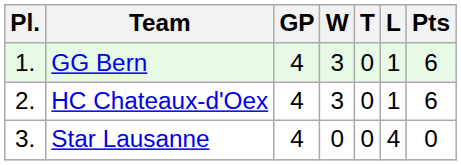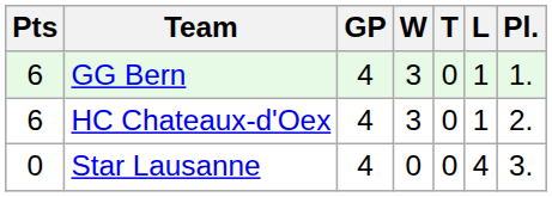columns swapped: Pl. <-> Pts
